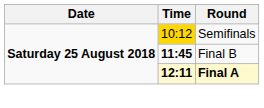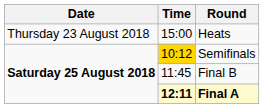+ row: Thursday 23 August 2018 | 15:00 | Heats
Final B | Time: bold -> normal
